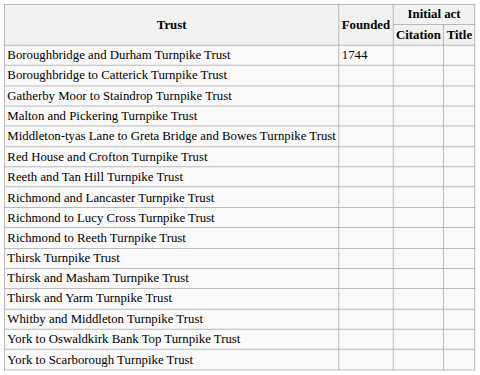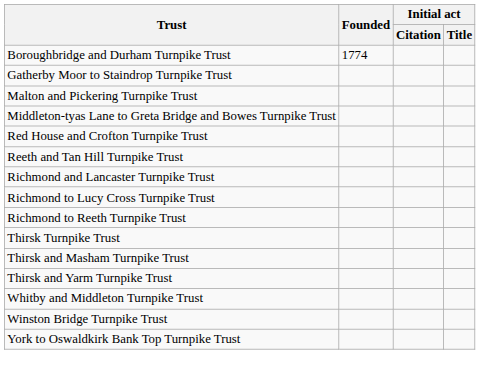Boroughbridge and Durham Turnpike Trust | Founded: 1744 -> 1774
- row: Boroughbridge to Catterick Turnpike Trust
+ row: Winston Bridge Turnpike Trust
- row: York to Scarborough Turnpike Trust
